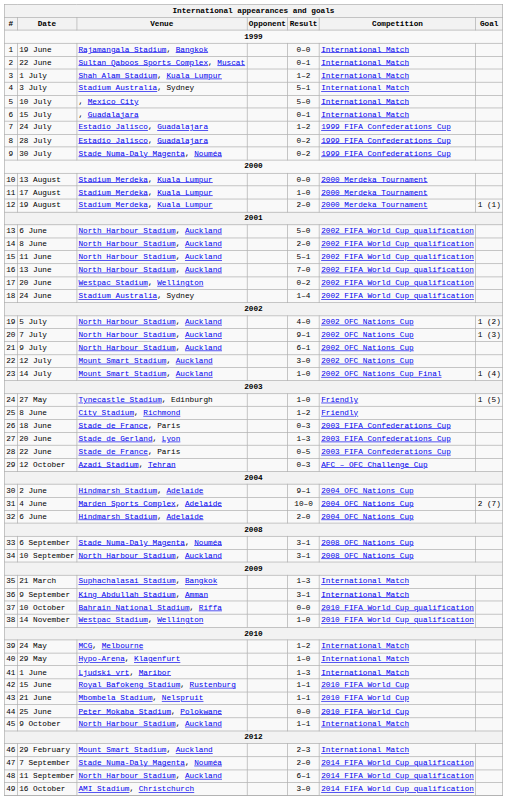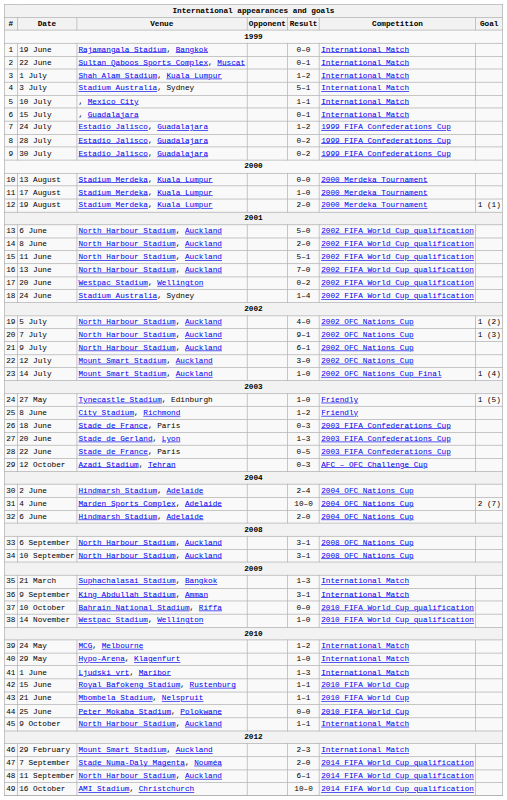10 July | Result: 5–0 -> 1–1
30 July | Venue: Stade Numa-Daly Magenta, Nouméa -> Estadio Jalisco, Guadalajara
2 June | Result: 9–1 -> 2–4
6 September | Venue: Stade Numa-Daly Magenta, Nouméa -> North Harbour Stadium, Auckland
16 October | Result: 3–0 -> 10–0
